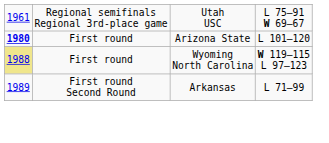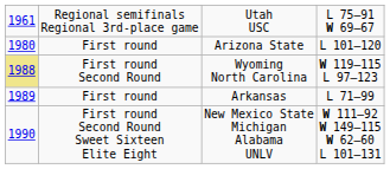Arizona State | column 1: bold -> normal
Wyoming North Carolina | column 2: First round -> First round Second Round
Arkansas | column 2: First round Second Round -> First round
+ row: 1990 | First round Second Round Sweet Sixteen Elite Eight | New Mexico State Michigan Alabama UNLV | W 111–92 W 149–115 W 62–60 L 101–131
